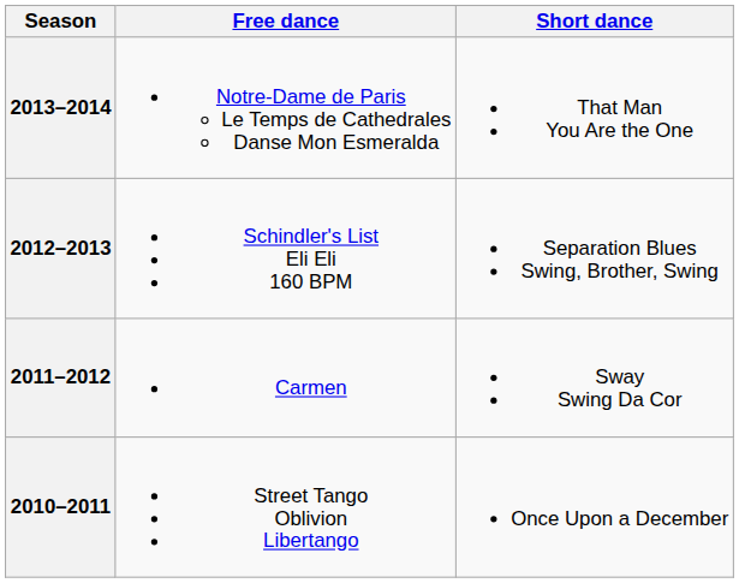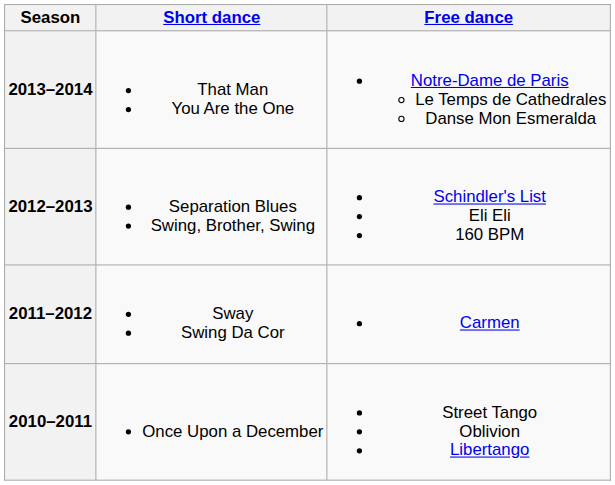columns swapped: Short dance <-> Free dance
